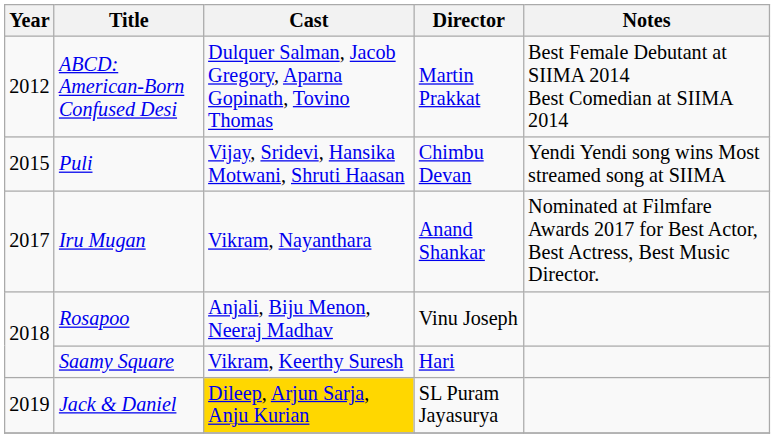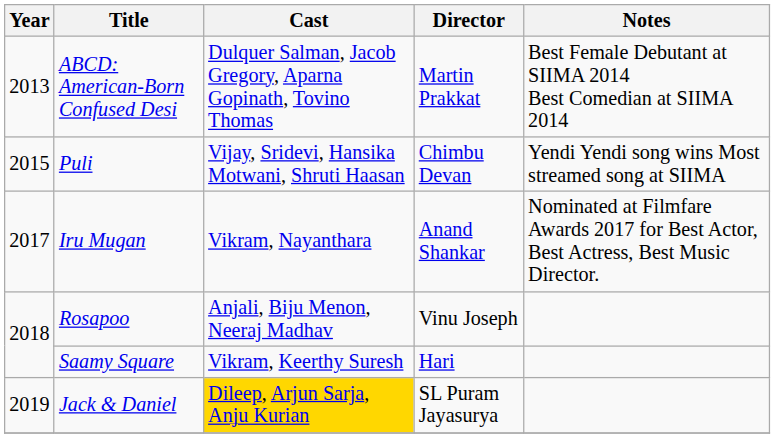ABCD: American-Born Confused Desi | Year: 2012 -> 2013
